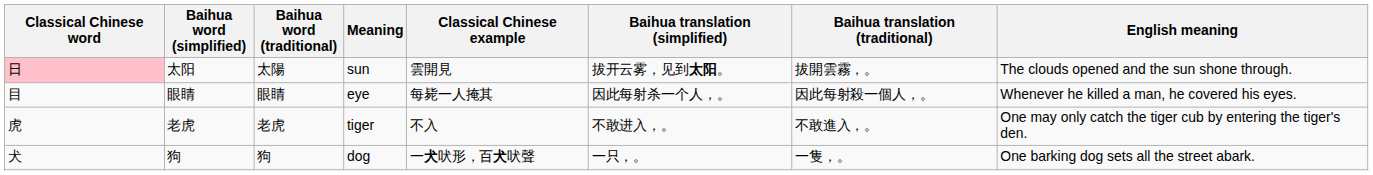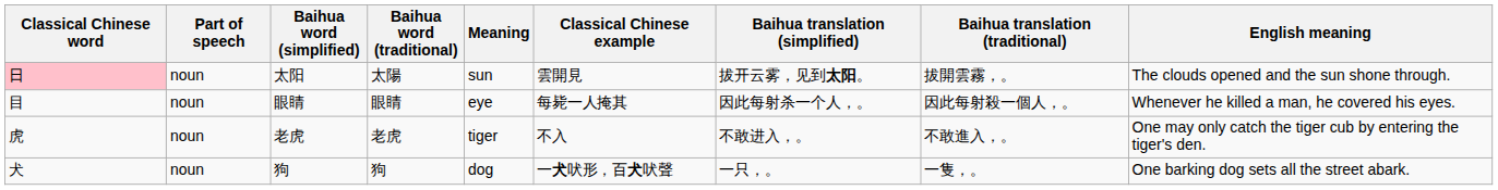+ column: Part of speech | noun | noun | noun | noun
